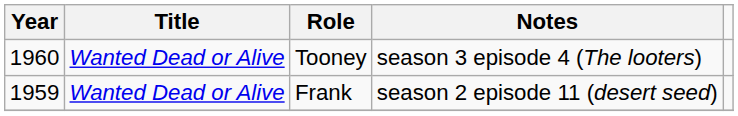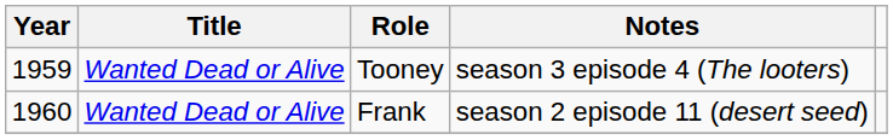Tooney | Year: 1960 -> 1959
Frank | Year: 1959 -> 1960
